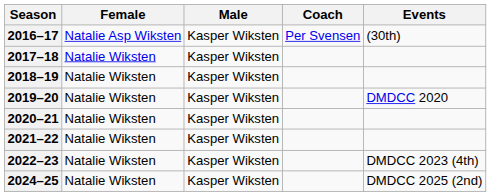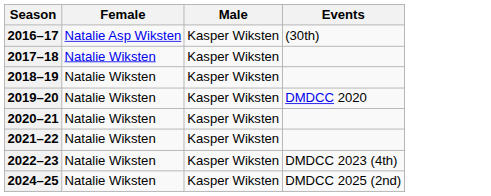- column: Coach | Per Svensen
